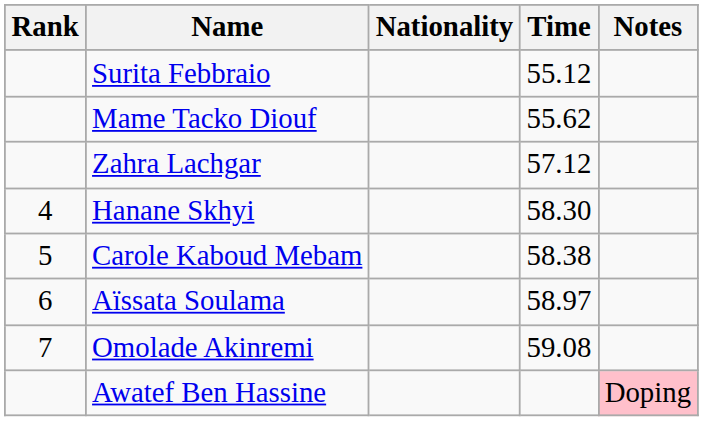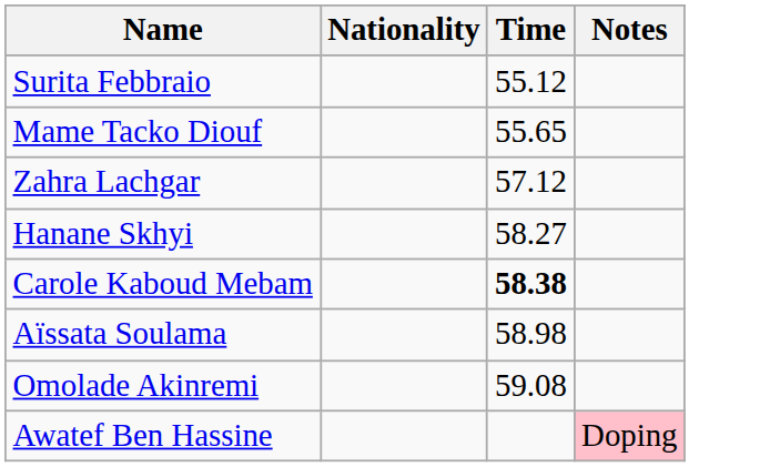- column: Rank | 4 | 5 | 6 | 7
Mame Tacko Diouf | Time: 55.62 -> 55.65
Hanane Skhyi | Time: 58.30 -> 58.27
Carole Kaboud Mebam | Time: normal -> bold
Aïssata Soulama | Time: 58.97 -> 58.98
